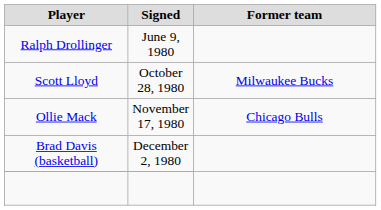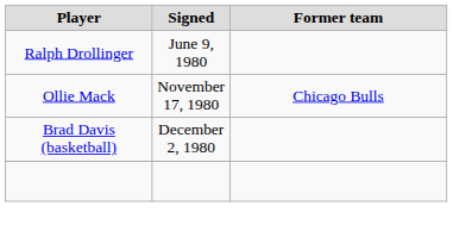- row: Scott Lloyd | October 28, 1980 | Milwaukee Bucks
